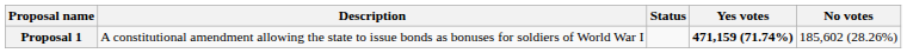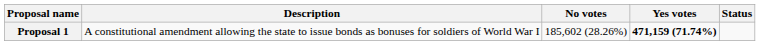columns swapped: Status <-> No votes
